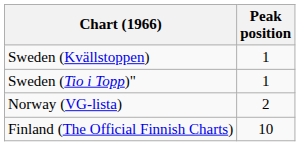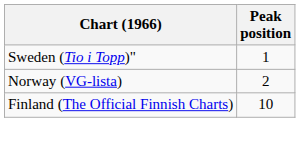- row: Sweden (Kvällstoppen) | 1
